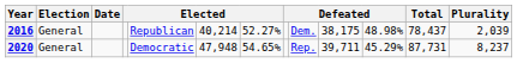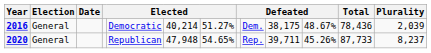2016 | column 5: Republican -> Democratic
2016 | column 7: 52.27% -> 51.27%
2016 | column 11: 48.98% -> 48.67%
2016 | Total: 78,437 -> 78,436
2020 | column 5: Democratic -> Republican
2020 | column 11: 45.29% -> 45.26%
2020 | Total: 87,731 -> 87,733
